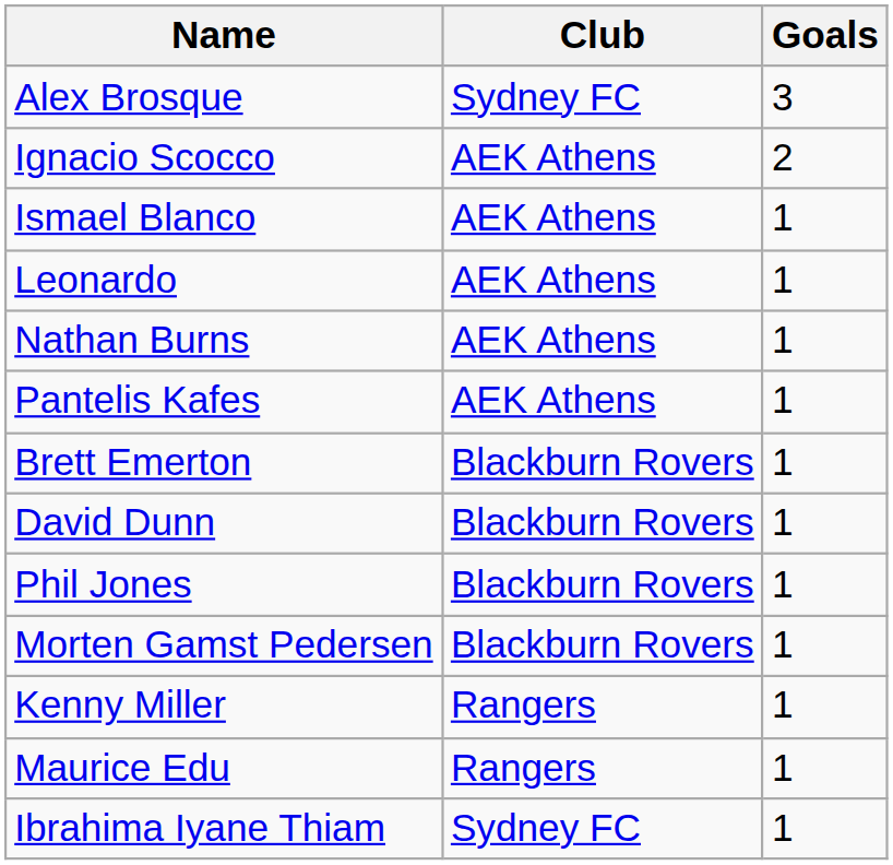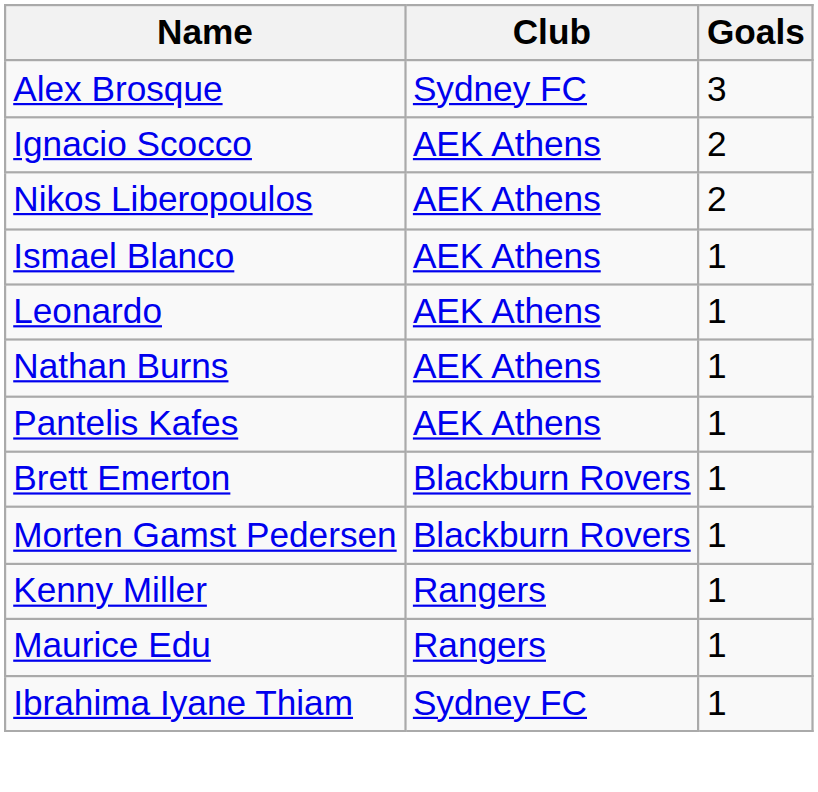+ row: Nikos Liberopoulos | AEK Athens | 2
- row: David Dunn | Blackburn Rovers | 1
- row: Phil Jones | Blackburn Rovers | 1
